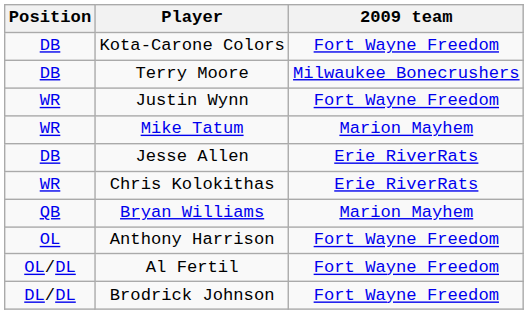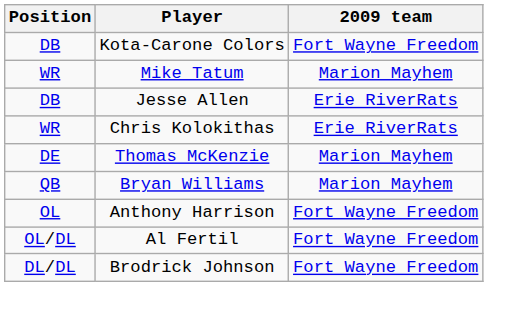- row: DB | Terry Moore | Milwaukee Bonecrushers
- row: WR | Justin Wynn | Fort Wayne Freedom
+ row: DE | Thomas McKenzie | Marion Mayhem
